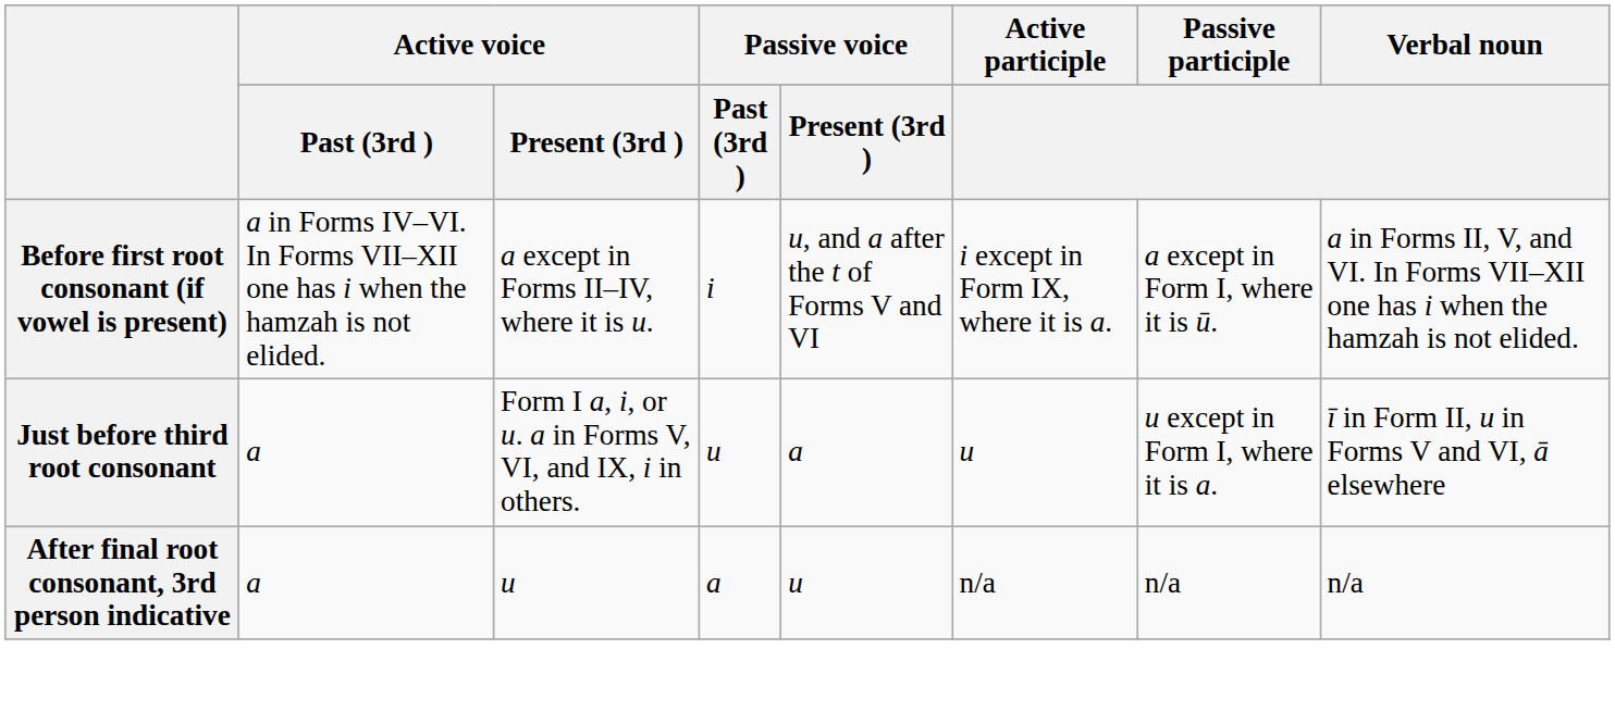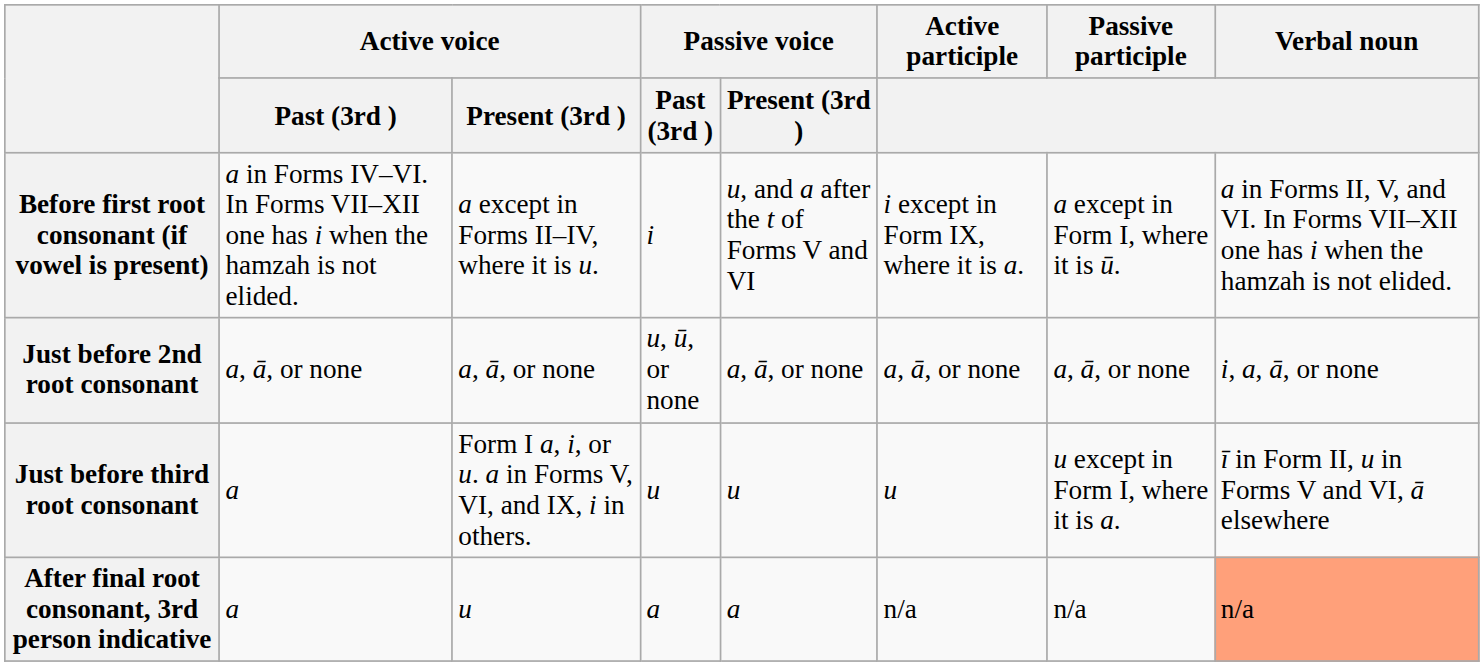+ row: Just before 2nd root consonant | a, ā, or none | a, ā, or none | u, ū, or none | a, ā, or none | a, ā, or none | a, ā, or none | i, a, ā, or none
Just before third root consonant | Passive voice / Present (3rd ): a -> u
After final root consonant, 3rd person indicative | Passive voice / Present (3rd ): u -> a
After final root consonant, 3rd person indicative | Verbal noun: no background -> lightsalmon background
